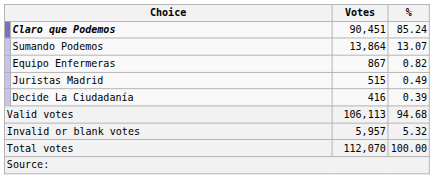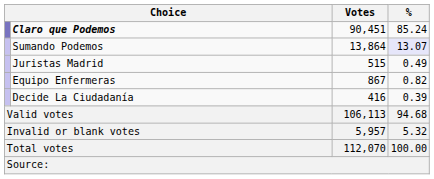Sumando Podemos | %: no background -> lavender background
rows swapped: Equipo Enfermeras <-> Juristas Madrid
